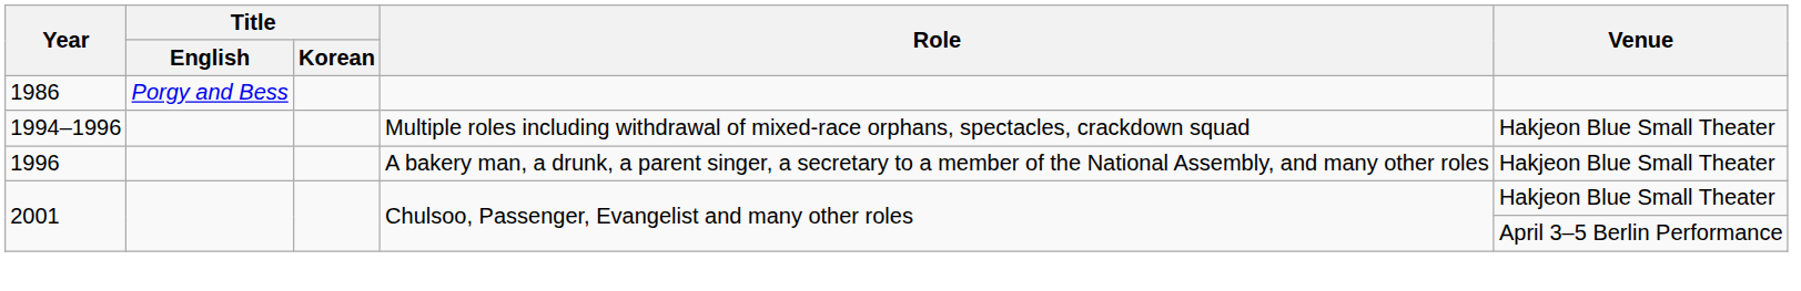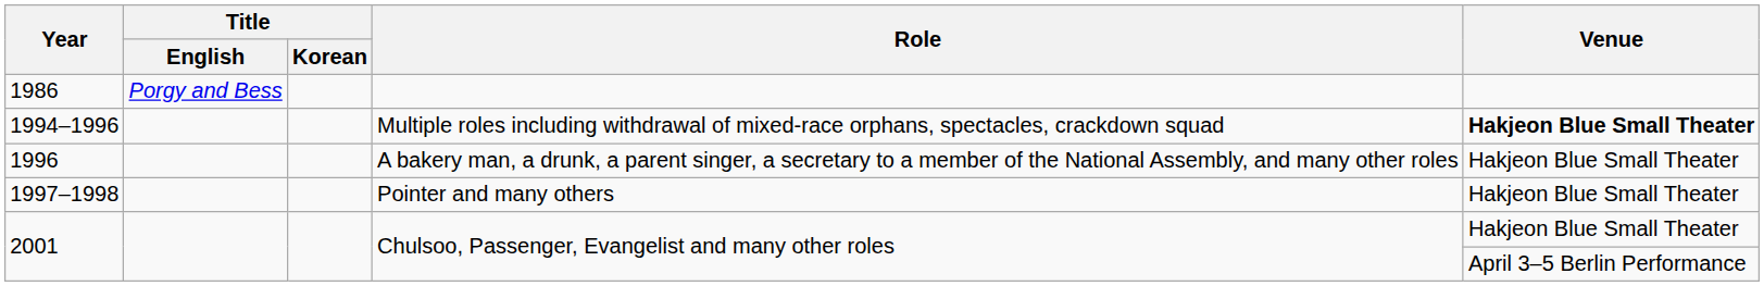1994–1996 | Venue: normal -> bold
+ row: 1997–1998 | Pointer and many others | Hakjeon Blue Small Theater
